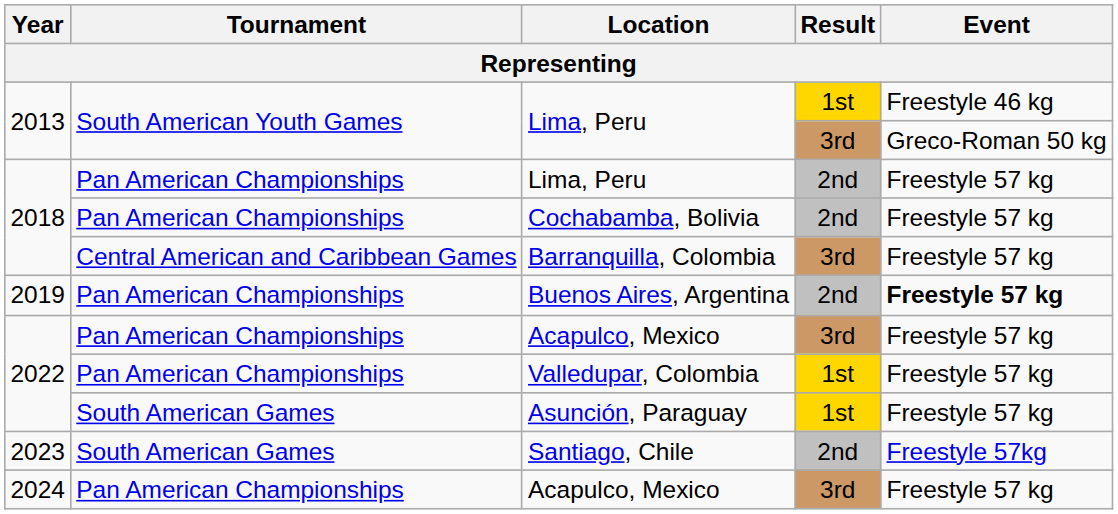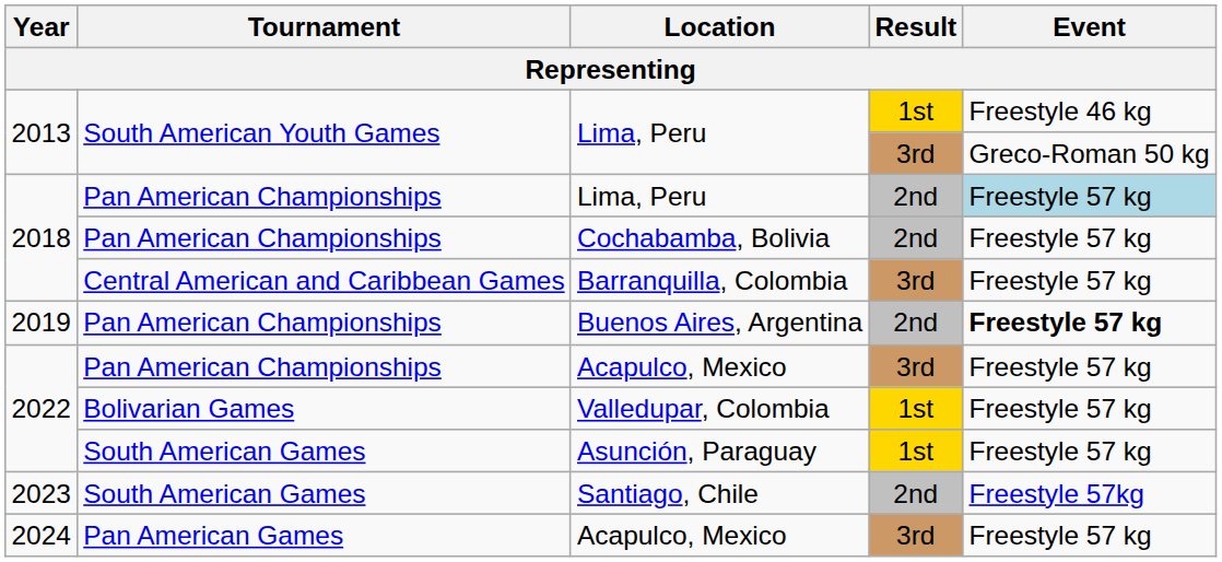2018 / Lima, Peru | Event: no background -> lightblue background
Valledupar, Colombia | Tournament: Pan American Championships -> Bolivarian Games
2024 / Acapulco, Mexico | Tournament: Pan American Championships -> Pan American Games
